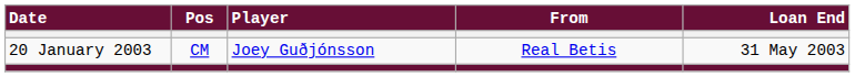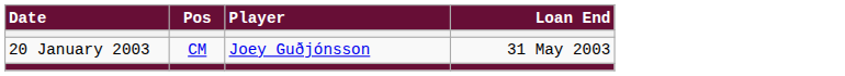- column: From | Real Betis
